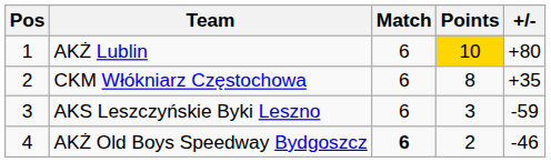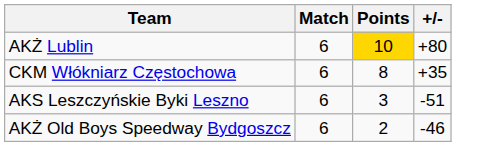- column: Pos | 1 | 2 | 3 | 4
AKS Leszczyńskie Byki Leszno | +/-: -59 -> -51
AKŻ Old Boys Speedway Bydgoszcz | Match: bold -> normal
